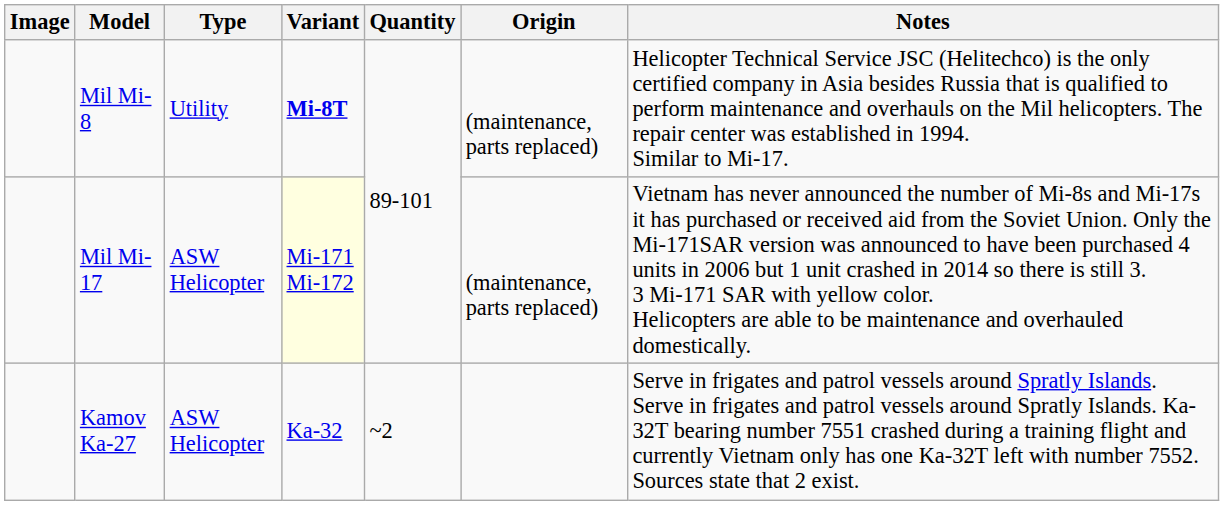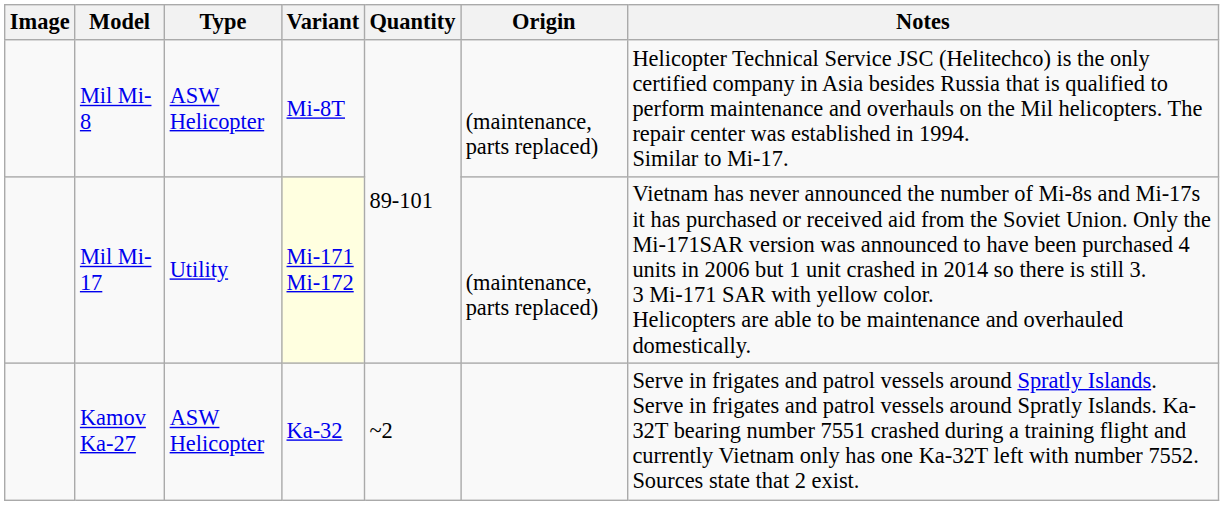Mil Mi-8 | Type: Utility -> ASW Helicopter
Mil Mi-8 | Variant: bold -> normal
Mil Mi-17 | Type: ASW Helicopter -> Utility
